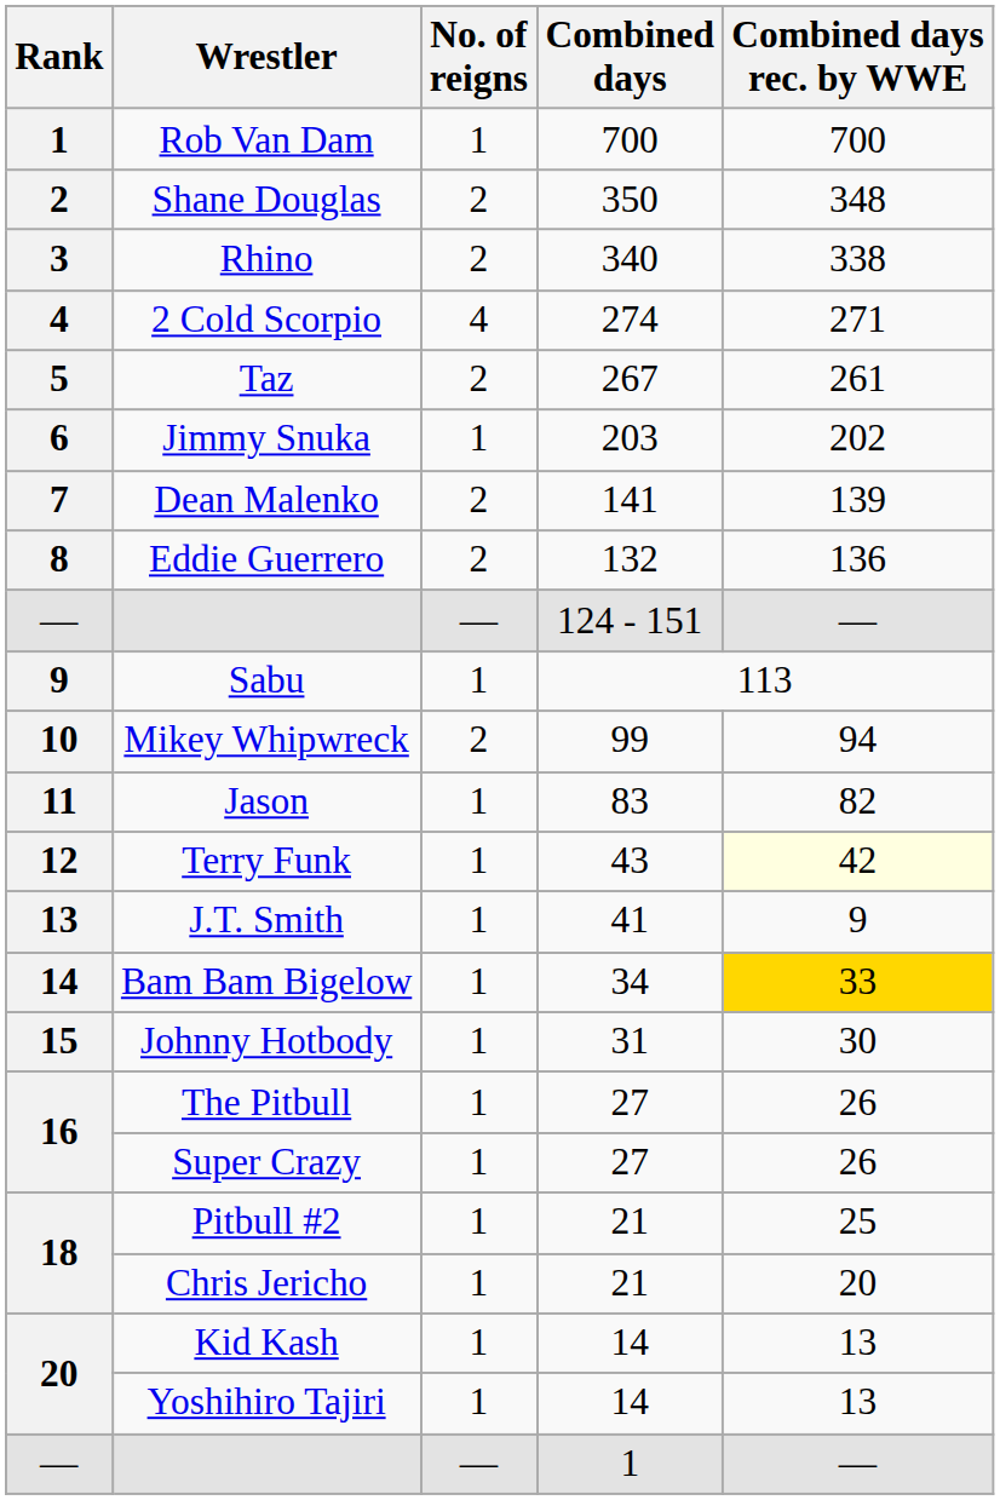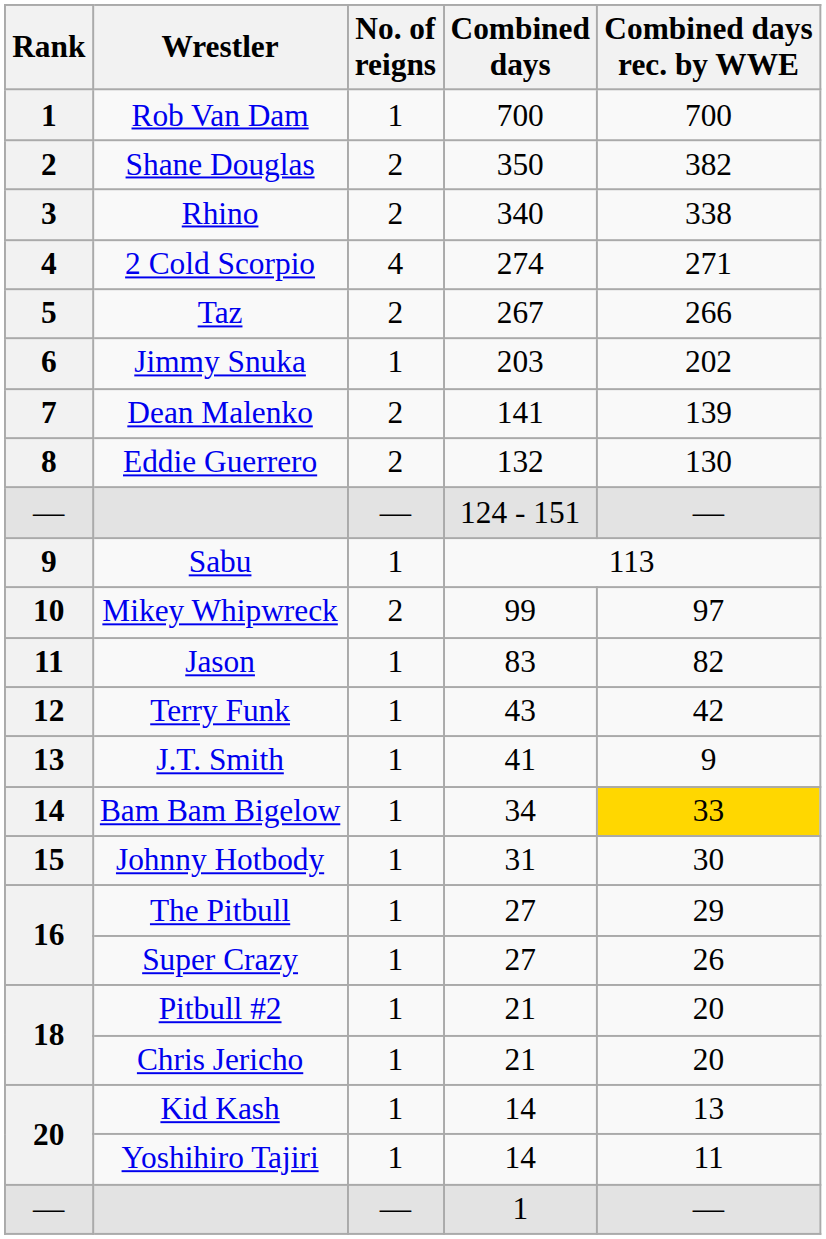Shane Douglas | Combined days rec. by WWE: 348 -> 382
Taz | Combined days rec. by WWE: 261 -> 266
Eddie Guerrero | Combined days rec. by WWE: 136 -> 130
Mikey Whipwreck | Combined days rec. by WWE: 94 -> 97
Terry Funk | Combined days rec. by WWE: lightyellow background -> no background
The Pitbull | Combined days rec. by WWE: 26 -> 29
Pitbull #2 | Combined days rec. by WWE: 25 -> 20
Yoshihiro Tajiri | Combined days rec. by WWE: 13 -> 11
